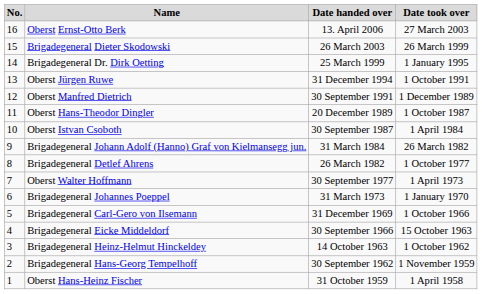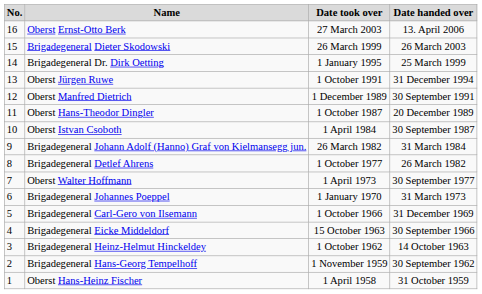columns swapped: Date took over <-> Date handed over
